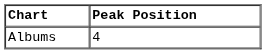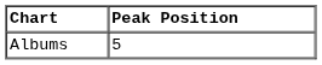Albums | Peak Position: 4 -> 5
